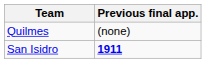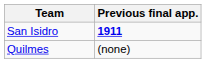rows swapped: San Isidro <-> Quilmes
